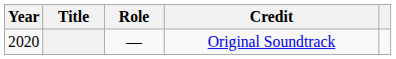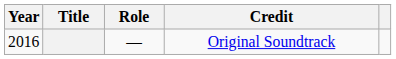Original Soundtrack | Year: 2020 -> 2016
